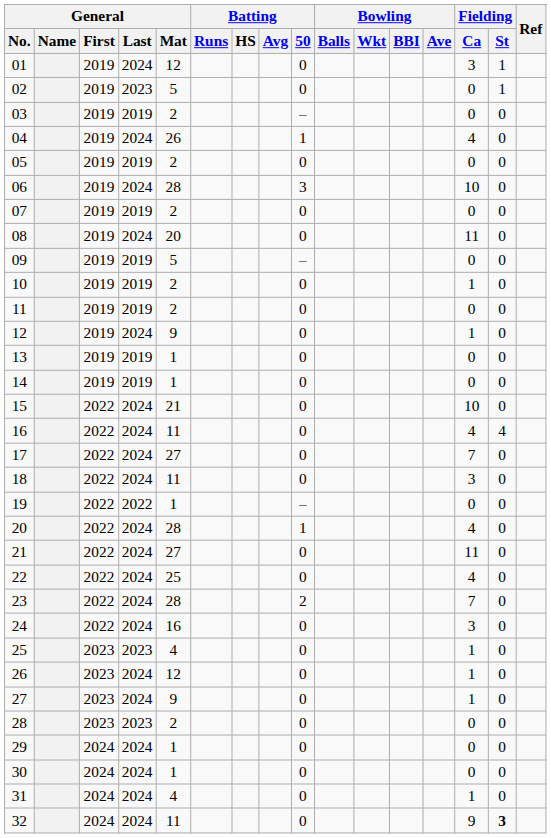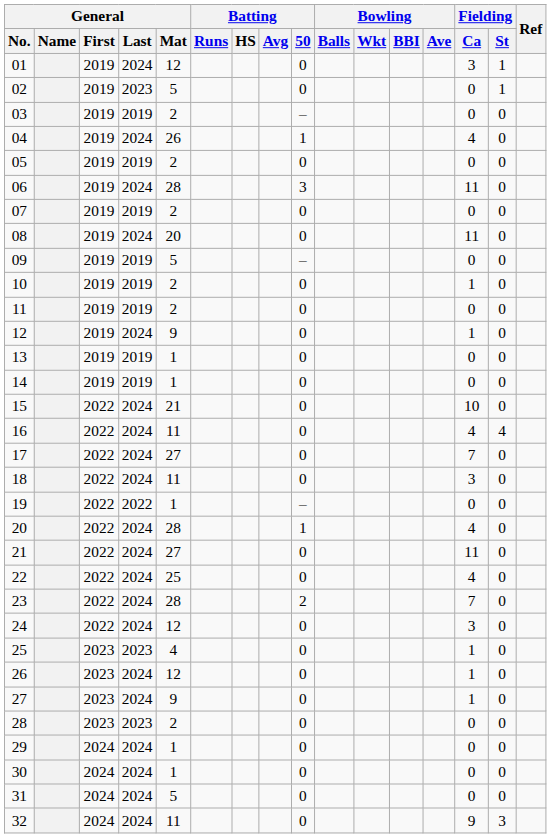06 | Fielding / Ca: 10 -> 11
24 | General / Mat: 16 -> 12
31 | General / Mat: 4 -> 5
31 | Fielding / Ca: 1 -> 0
32 | Fielding / St: bold -> normal
